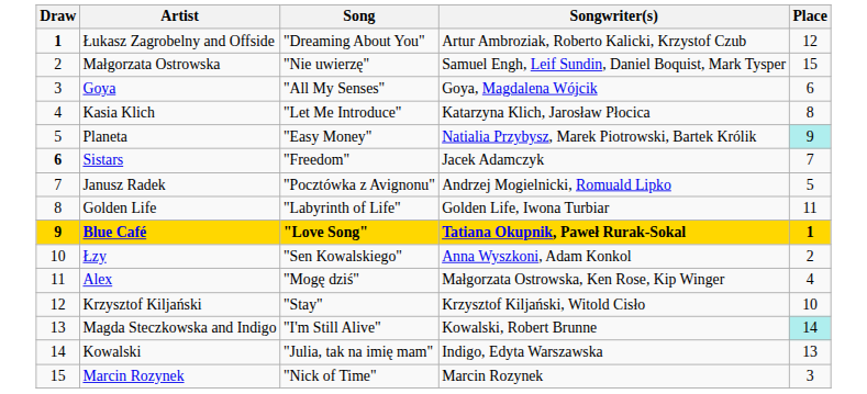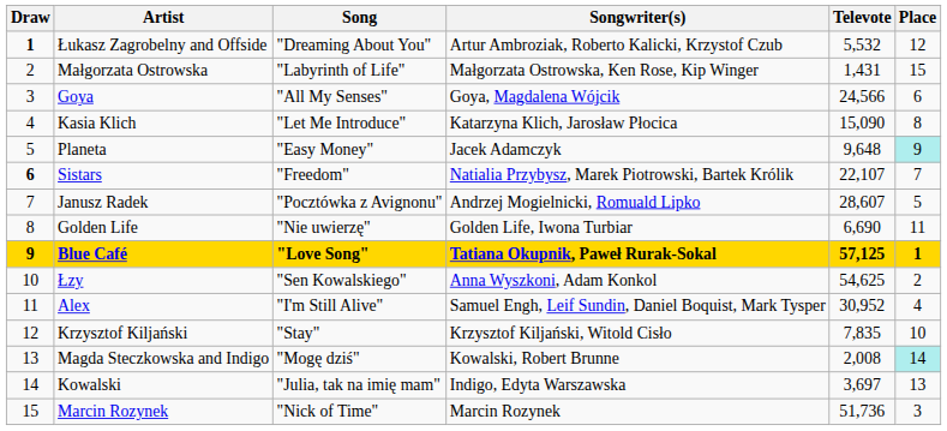+ column: Televote | 5,532 | 1,431 | 24,566 | 15,090 | 9,648 | 22,107 | 28,607 | 6,690 | 57,125 | 54,625 | 30,952 | 7,835 | 2,008 | 3,697 | 51,736
Małgorzata Ostrowska | Song: "Nie uwierzę" -> "Labyrinth of Life"
Małgorzata Ostrowska | Songwriter(s): Samuel Engh, Leif Sundin, Daniel Boquist, Mark Tysper -> Małgorzata Ostrowska, Ken Rose, Kip Winger
Planeta | Songwriter(s): Natialia Przybysz, Marek Piotrowski, Bartek Królik -> Jacek Adamczyk
Sistars | Songwriter(s): Jacek Adamczyk -> Natialia Przybysz, Marek Piotrowski, Bartek Królik
Golden Life | Song: "Labyrinth of Life" -> "Nie uwierzę"
Alex | Song: "Mogę dziś" -> "I'm Still Alive"
Alex | Songwriter(s): Małgorzata Ostrowska, Ken Rose, Kip Winger -> Samuel Engh, Leif Sundin, Daniel Boquist, Mark Tysper
Magda Steczkowska and Indigo | Song: "I'm Still Alive" -> "Mogę dziś"
